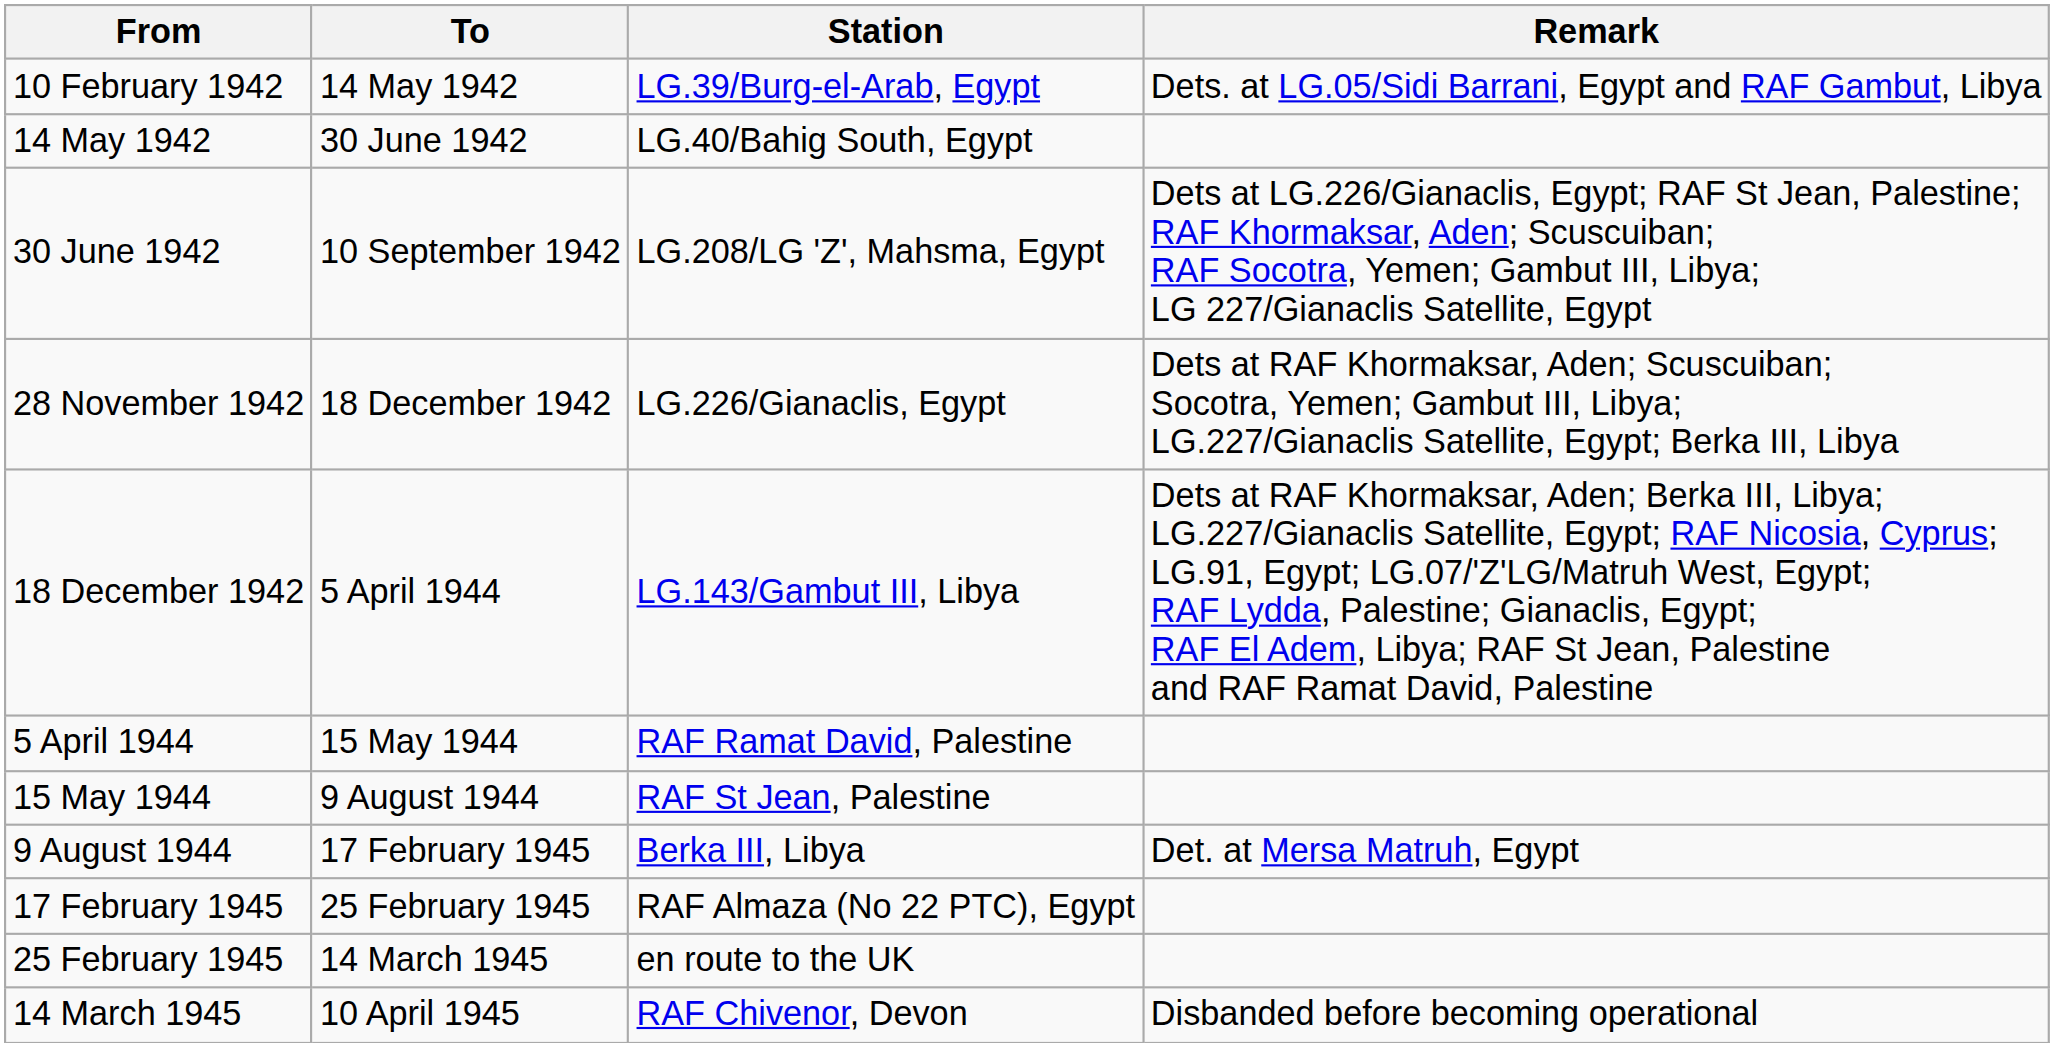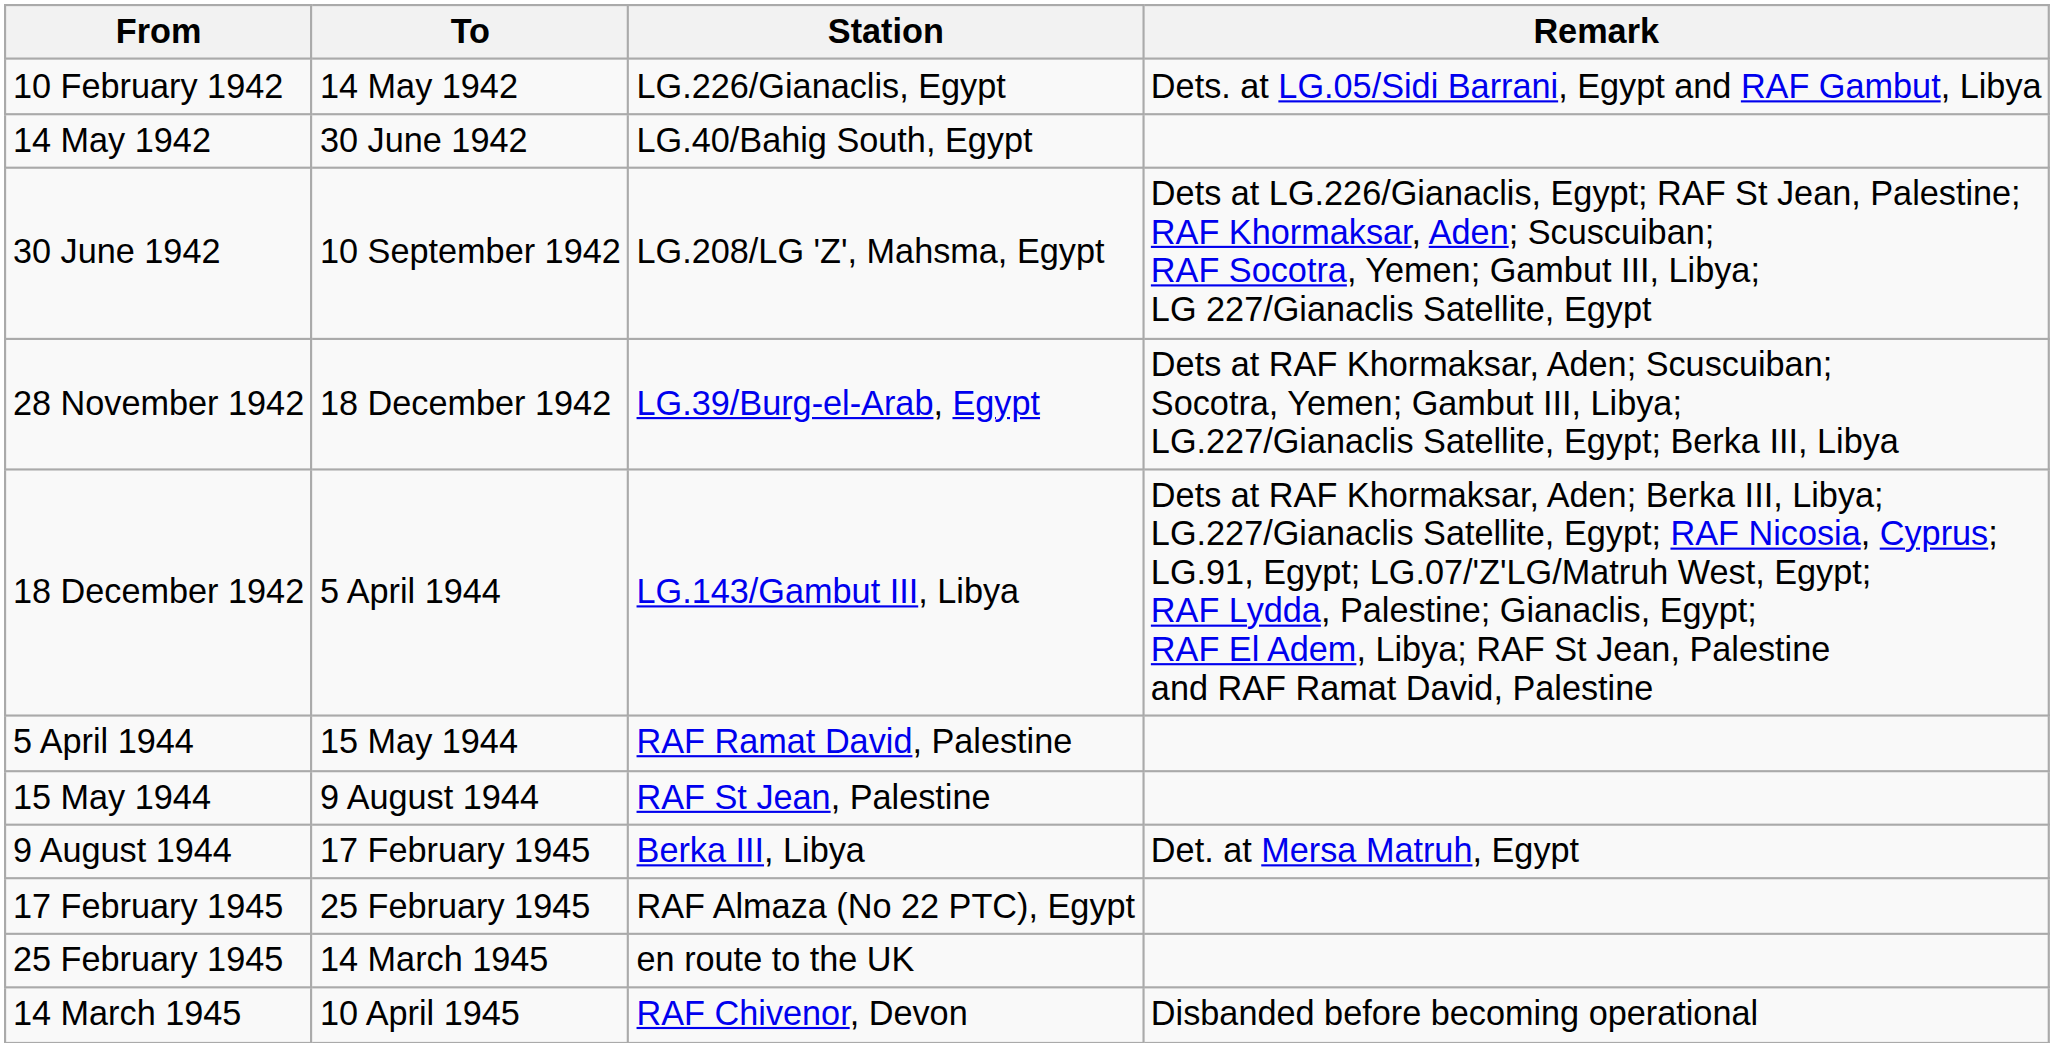10 February 1942 | Station: LG.39/Burg-el-Arab, Egypt -> LG.226/Gianaclis, Egypt
28 November 1942 | Station: LG.226/Gianaclis, Egypt -> LG.39/Burg-el-Arab, Egypt
